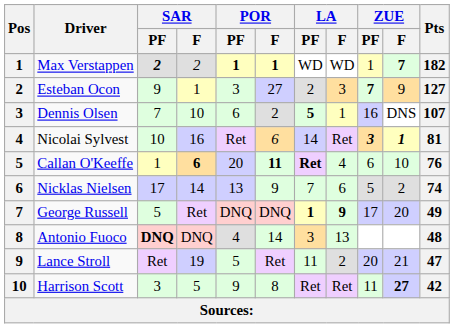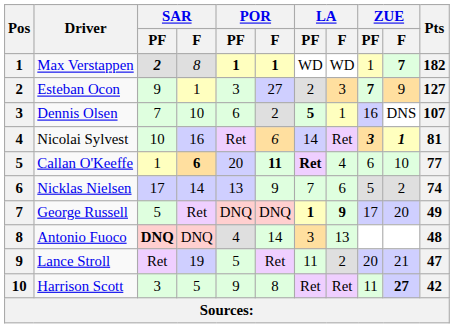Max Verstappen | SAR / F: 2 -> 8
Callan O'Keeffe | Pts: 76 -> 77
